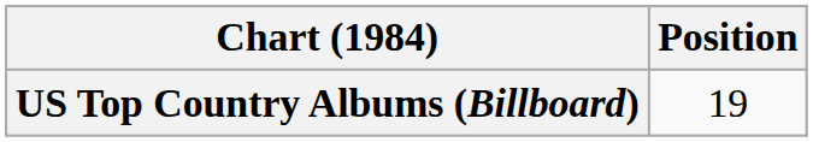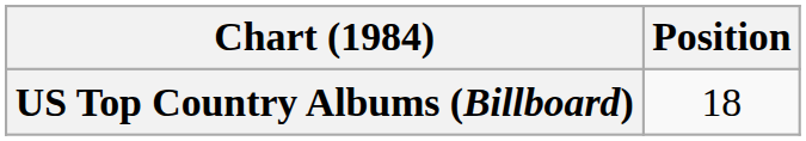US Top Country Albums (Billboard) | Position: 19 -> 18
